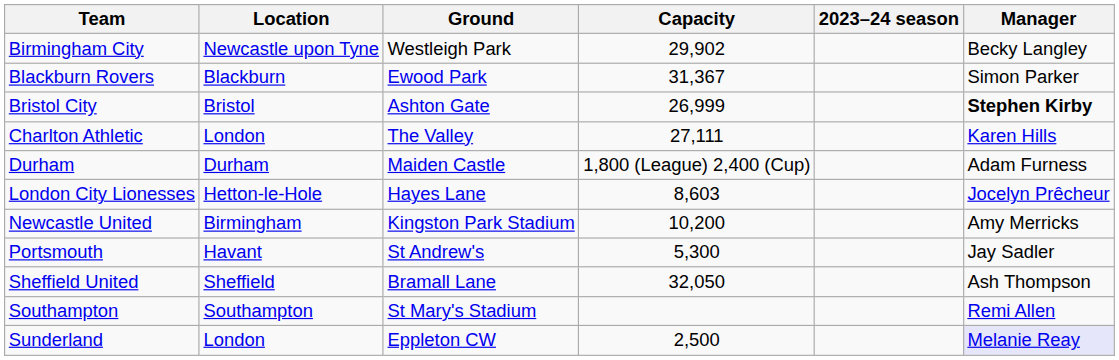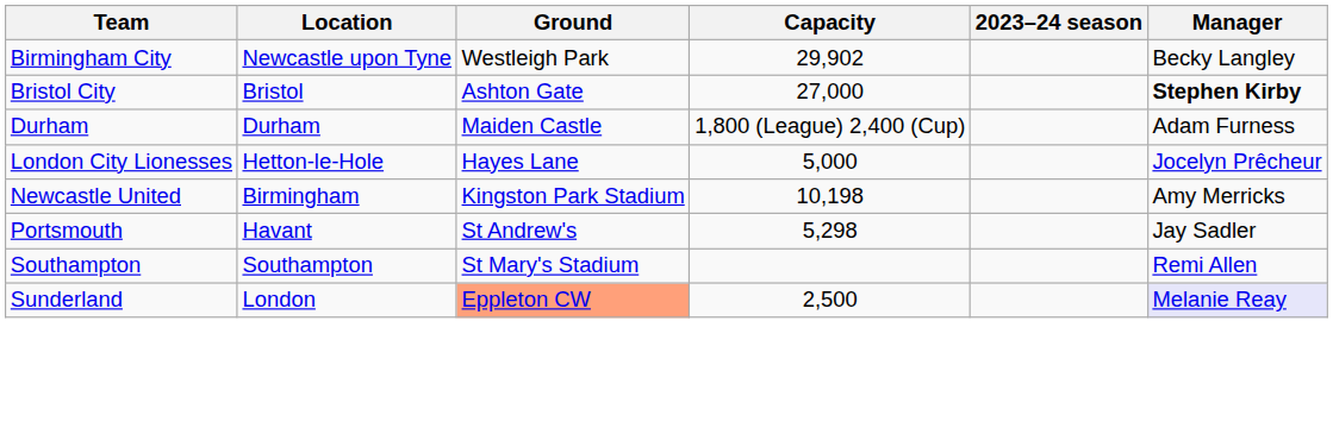- row: Blackburn Rovers | Blackburn | Ewood Park | 31,367 | Simon Parker
Bristol City | Capacity: 26,999 -> 27,000
- row: Charlton Athletic | London | The Valley | 27,111 | Karen Hills
London City Lionesses | Capacity: 8,603 -> 5,000
Newcastle United | Capacity: 10,200 -> 10,198
Portsmouth | Capacity: 5,300 -> 5,298
- row: Sheffield United | Sheffield | Bramall Lane | 32,050 | Ash Thompson
Sunderland | Ground: no background -> lightsalmon background
